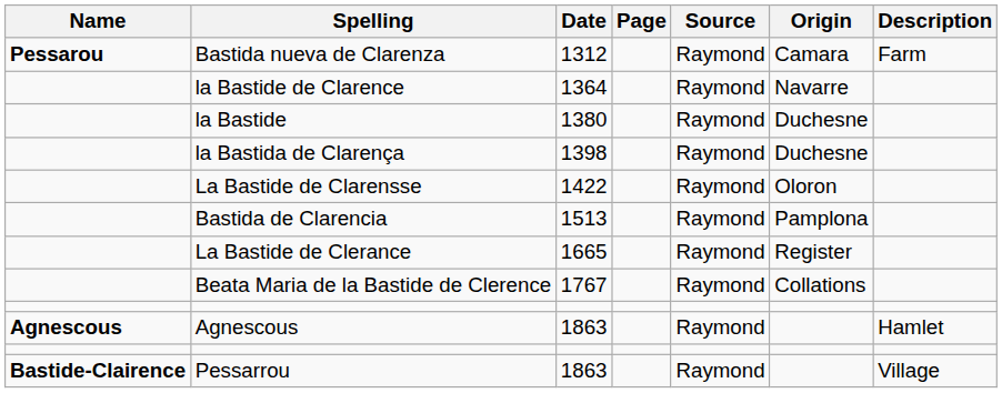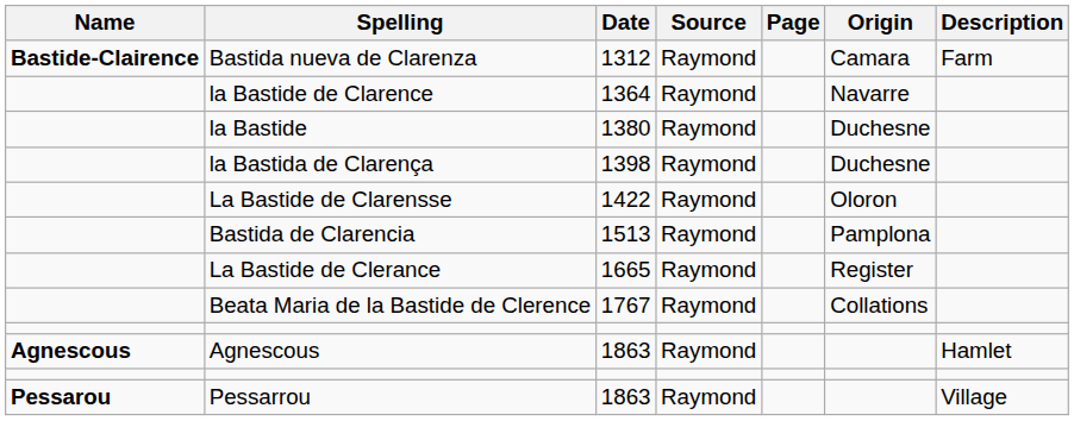columns swapped: Source <-> Page
Bastida nueva de Clarenza | Name: Pessarou -> Bastide-Clairence
Pessarrou | Name: Bastide-Clairence -> Pessarou
